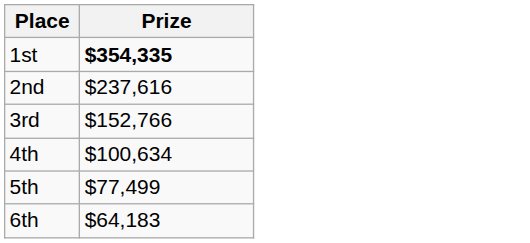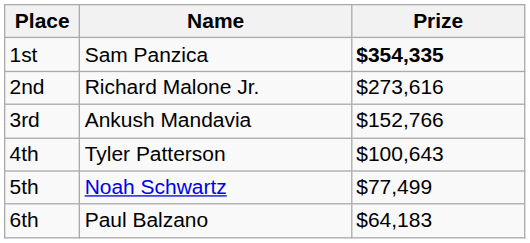+ column: Name | Sam Panzica | Richard Malone Jr. | Ankush Mandavia | Tyler Patterson | Noah Schwartz | Paul Balzano
2nd | Prize: $237,616 -> $273,616
4th | Prize: $100,634 -> $100,643
